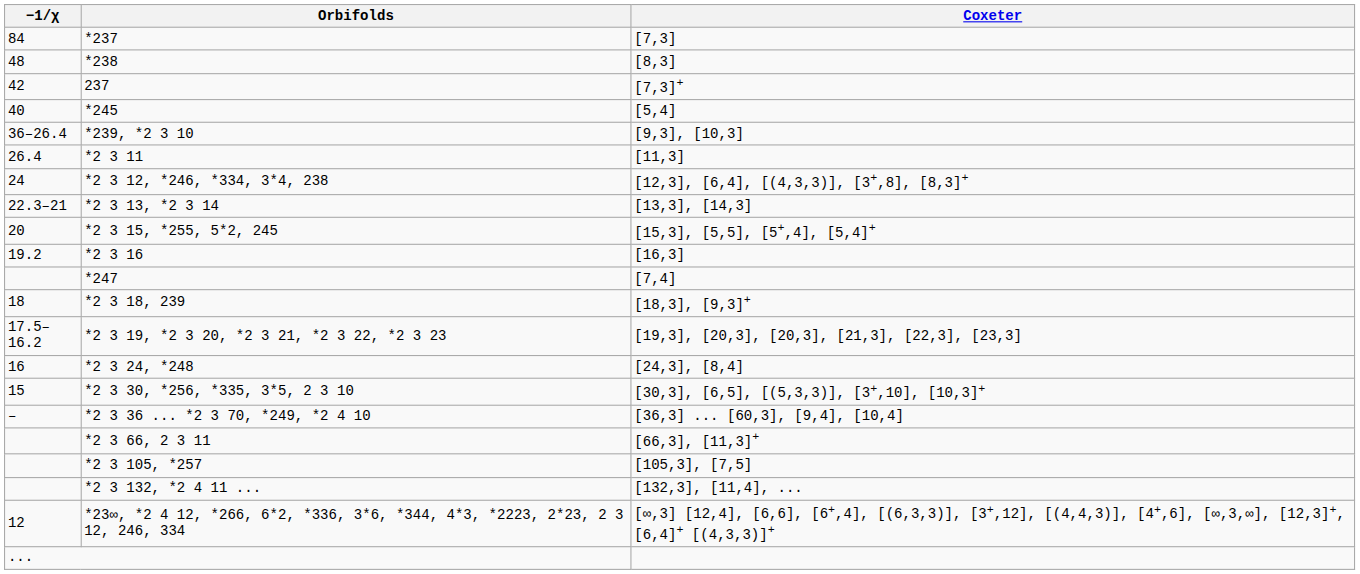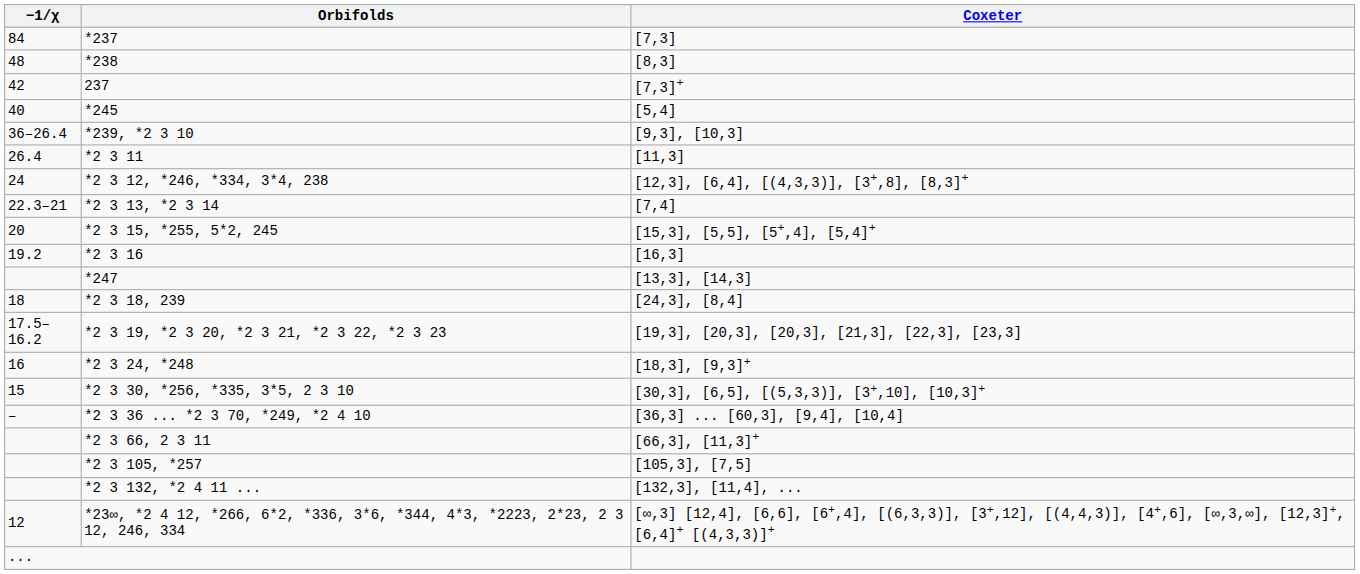*2 3 13, *2 3 14 | Coxeter: [13,3], [14,3] -> [7,4]
*247 | Coxeter: [7,4] -> [13,3], [14,3]
*2 3 18, 239 | Coxeter: [18,3], [9,3]+ -> [24,3], [8,4]
*2 3 24, *248 | Coxeter: [24,3], [8,4] -> [18,3], [9,3]+
